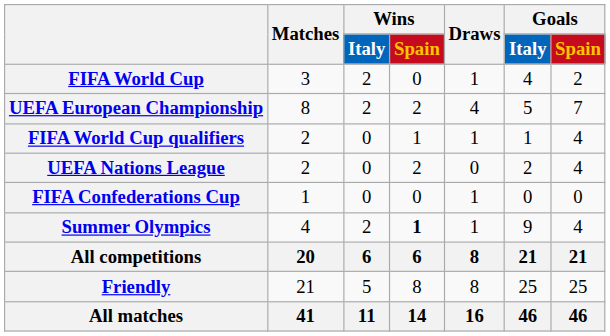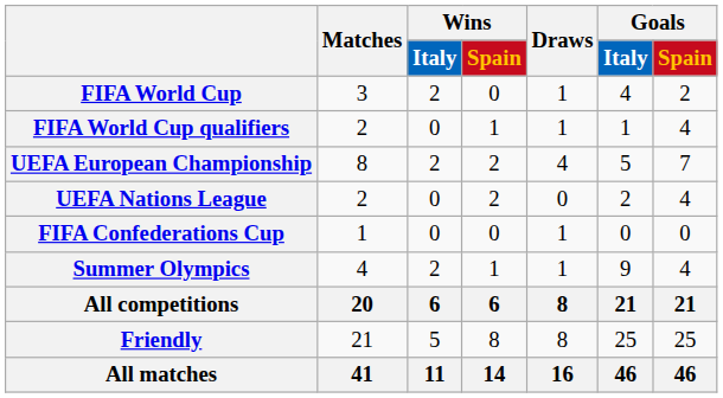rows swapped: FIFA World Cup qualifiers <-> UEFA European Championship
Summer Olympics | Wins / Spain: bold -> normal
